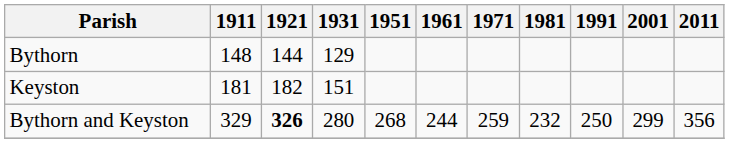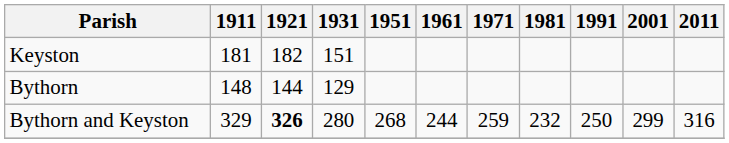rows swapped: Bythorn <-> Keyston
Bythorn and Keyston | 2011: 356 -> 316
